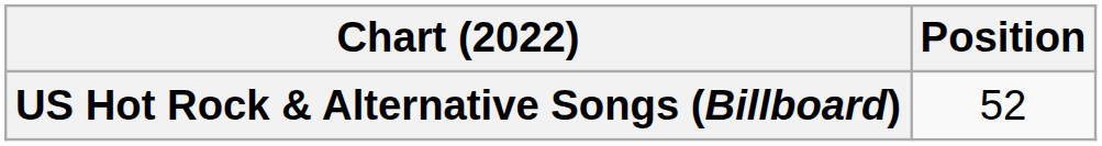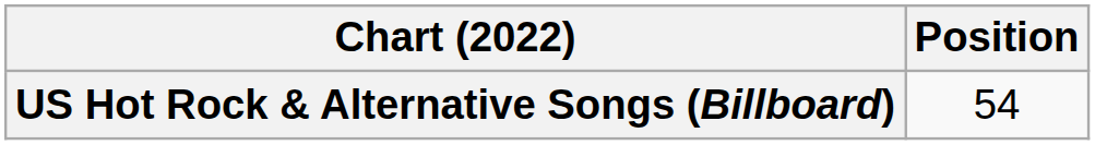US Hot Rock & Alternative Songs (Billboard) | Position: 52 -> 54
